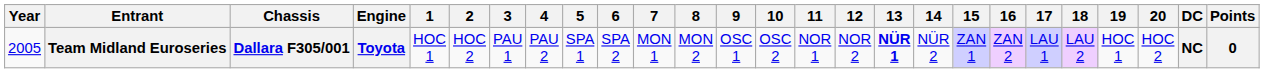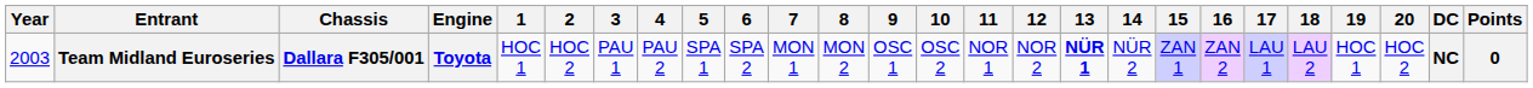Team Midland Euroseries | Year: 2005 -> 2003
